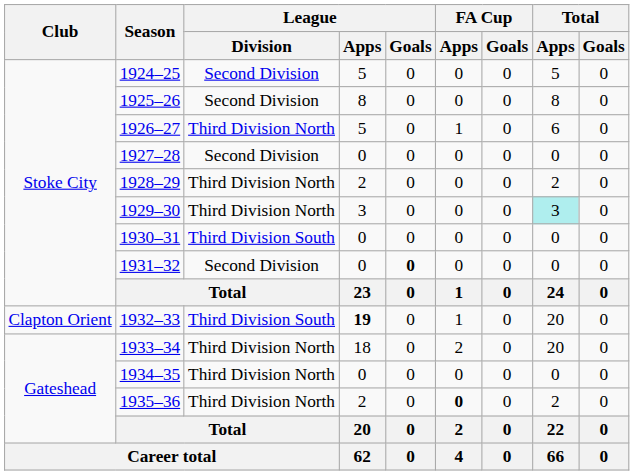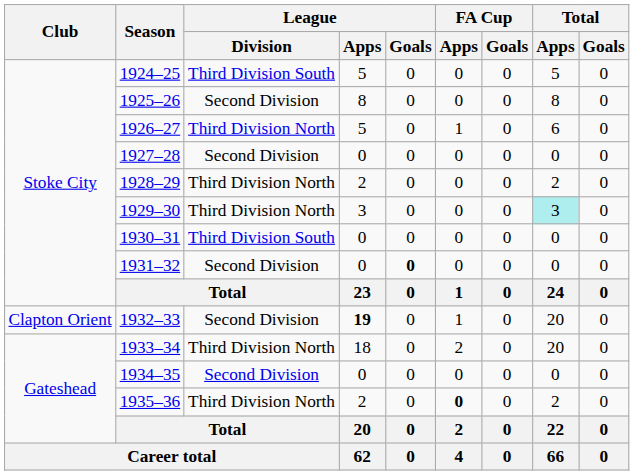1924–25 | League / Division: Second Division -> Third Division South
1932–33 | League / Division: Third Division South -> Second Division
1934–35 | League / Division: Third Division North -> Second Division
